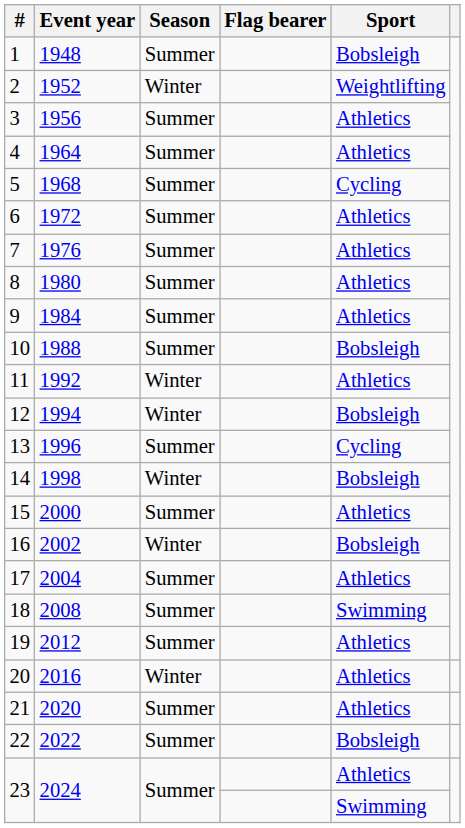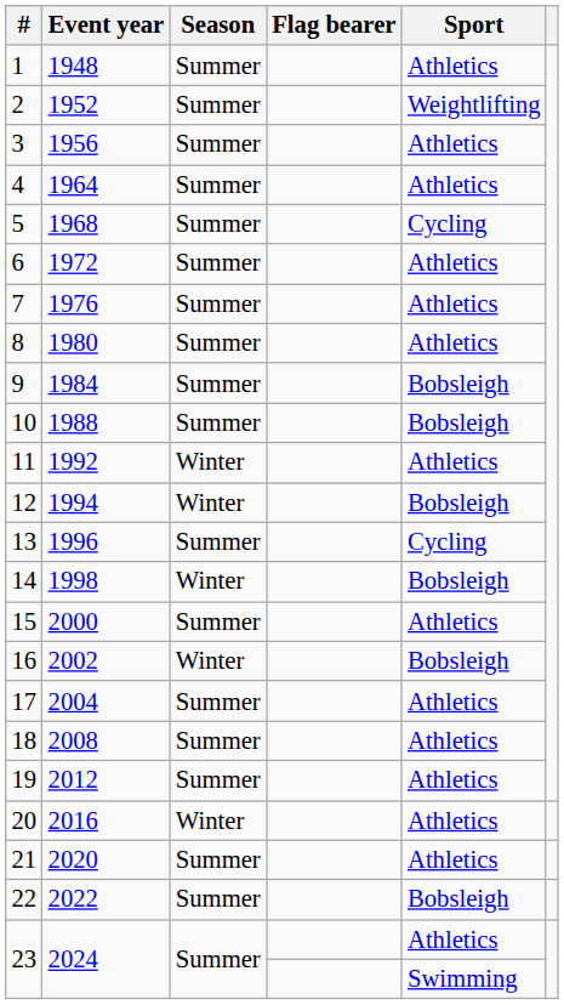1 | Sport: Bobsleigh -> Athletics
2 | Season: Winter -> Summer
9 | Sport: Athletics -> Bobsleigh
18 | Sport: Swimming -> Athletics
